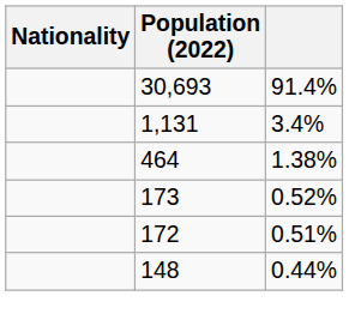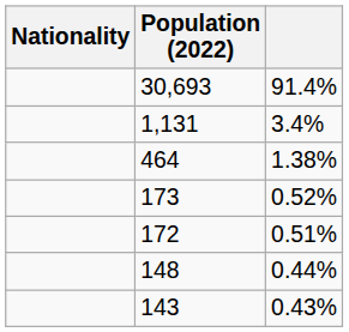+ row: 143 | 0.43%
